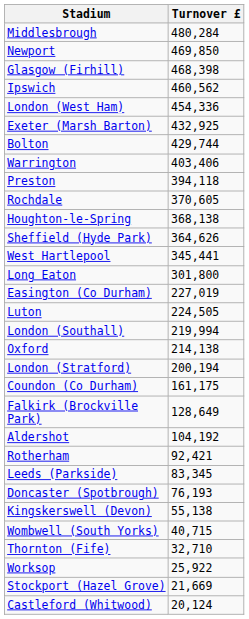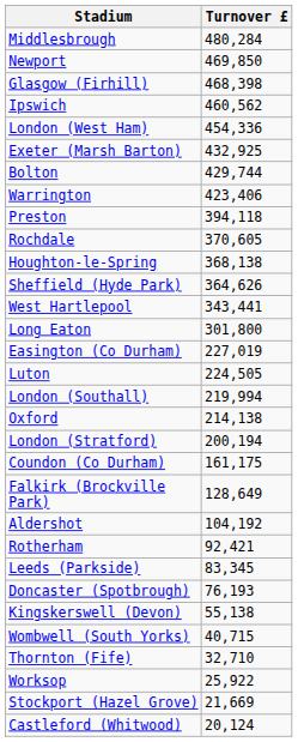Warrington | Turnover £: 403,406 -> 423,406
West Hartlepool | Turnover £: 345,441 -> 343,441
